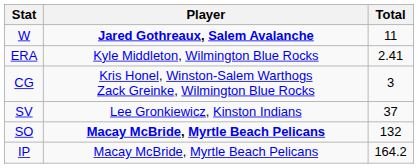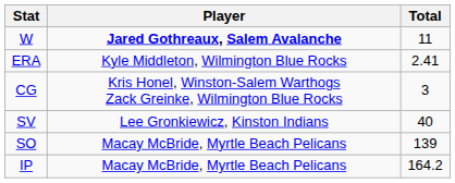SV | Total: 37 -> 40
SO | Player: bold -> normal
SO | Total: 132 -> 139
